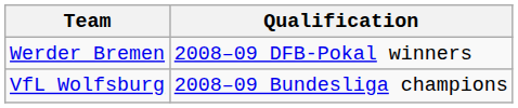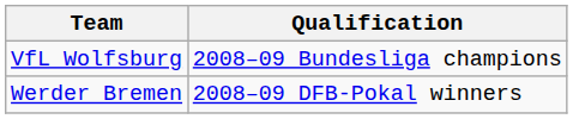rows swapped: VfL Wolfsburg <-> Werder Bremen
